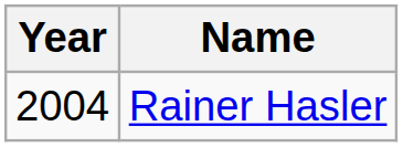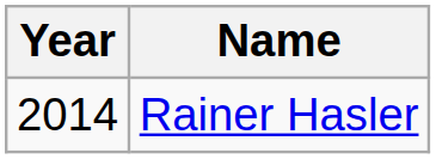Rainer Hasler | Year: 2004 -> 2014
